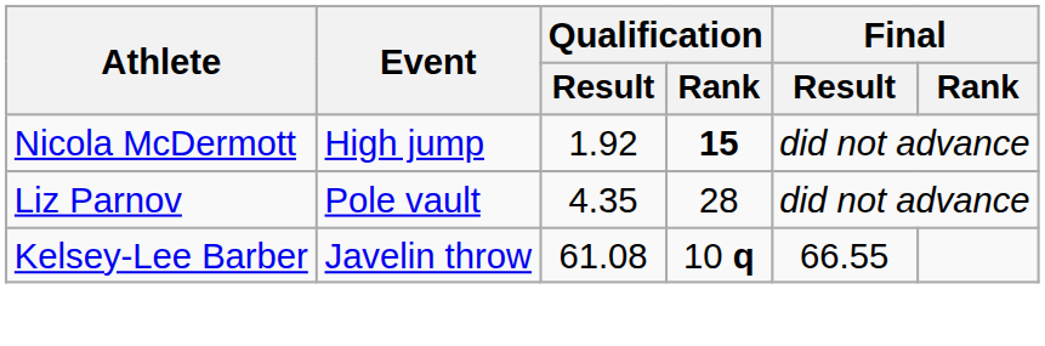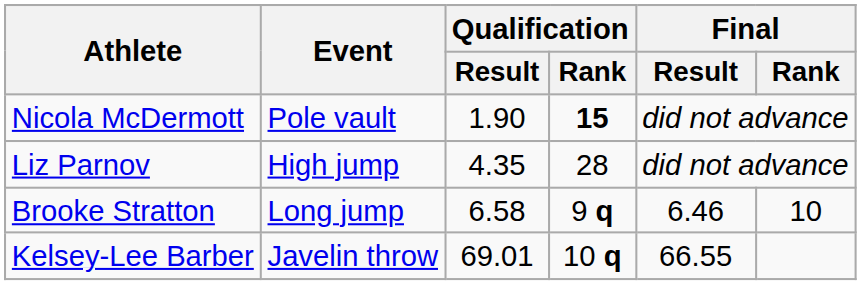Nicola McDermott | Event: High jump -> Pole vault
Nicola McDermott | Qualification / Result: 1.92 -> 1.90
Liz Parnov | Event: Pole vault -> High jump
+ row: Brooke Stratton | Long jump | 6.58 | 9 q | 6.46 | 10
Kelsey-Lee Barber | Qualification / Result: 61.08 -> 69.01
